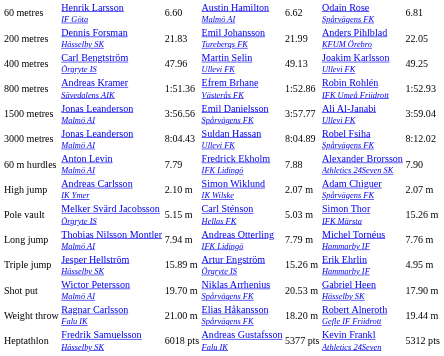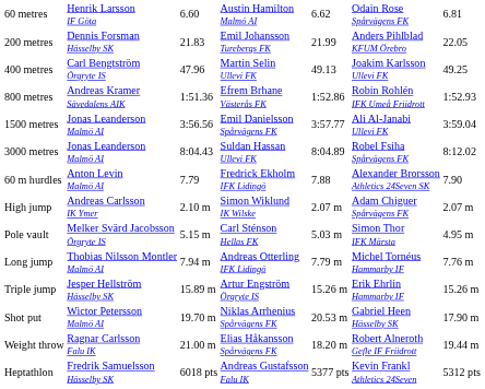Pole vault | column 7: 15.26 m -> 4.95 m
Triple jump | column 7: 4.95 m -> 15.26 m
